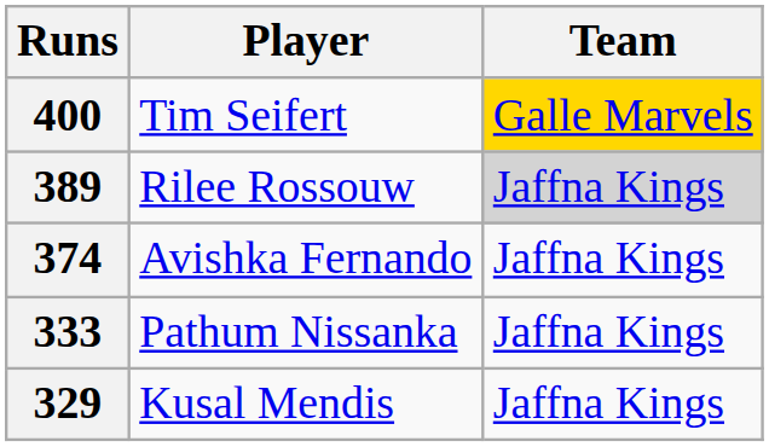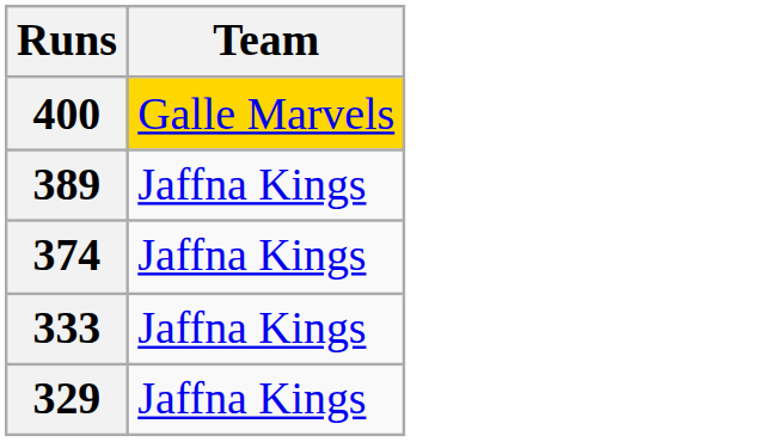- column: Player | Tim Seifert | Rilee Rossouw | Avishka Fernando | Pathum Nissanka | Kusal Mendis
389 | Team: lightgrey background -> no background
